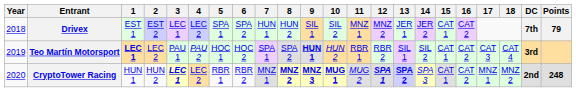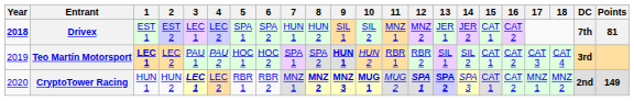Drivex | Year: normal -> bold
Drivex | Points: 79 -> 81
CryptoTower Racing | Points: 248 -> 149
